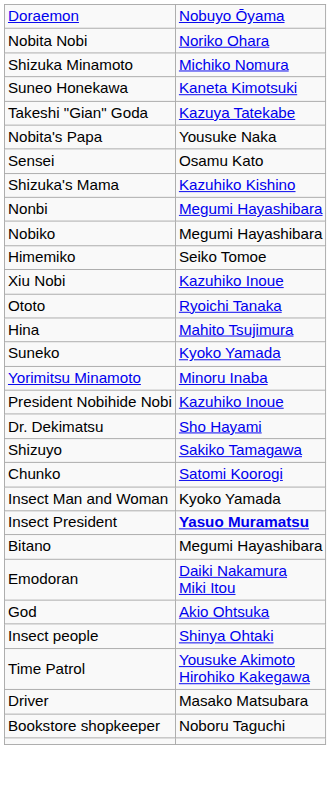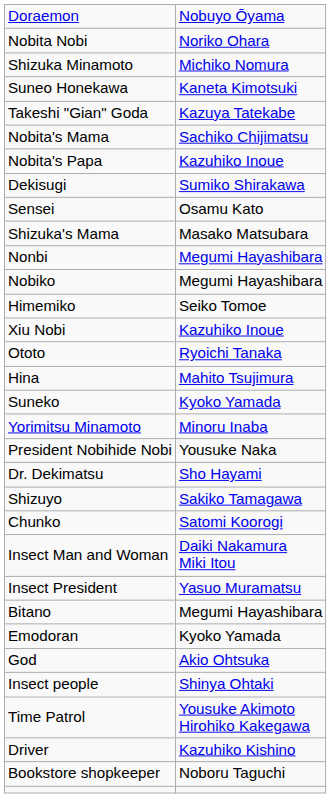+ row: Nobita's Mama | Sachiko Chijimatsu
Nobita's Papa | column 2: Yousuke Naka -> Kazuhiko Inoue
+ row: Dekisugi | Sumiko Shirakawa
Shizuka's Mama | column 2: Kazuhiko Kishino -> Masako Matsubara
President Nobihide Nobi | column 2: Kazuhiko Inoue -> Yousuke Naka
Insect Man and Woman | column 2: Kyoko Yamada -> Daiki Nakamura Miki Itou
Insect President | column 2: bold -> normal
Emodoran | column 2: Daiki Nakamura Miki Itou -> Kyoko Yamada
Driver | column 2: Masako Matsubara -> Kazuhiko Kishino
